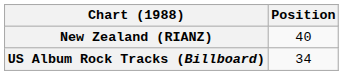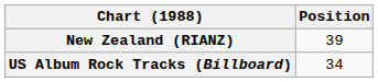New Zealand (RIANZ) | Position: 40 -> 39
